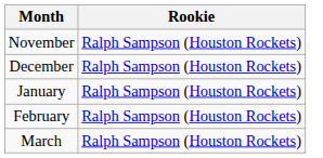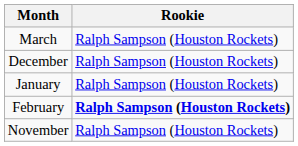rows swapped: November <-> March
February | Rookie: normal -> bold
